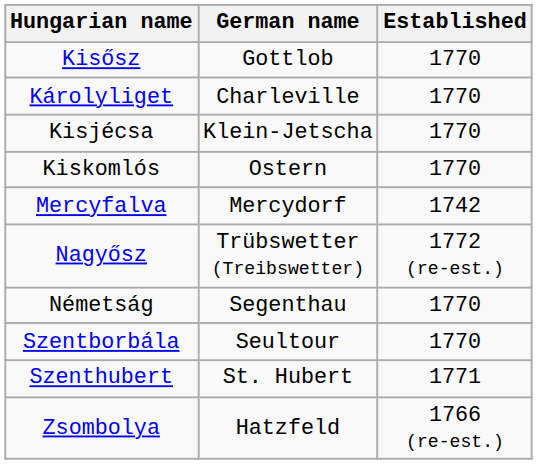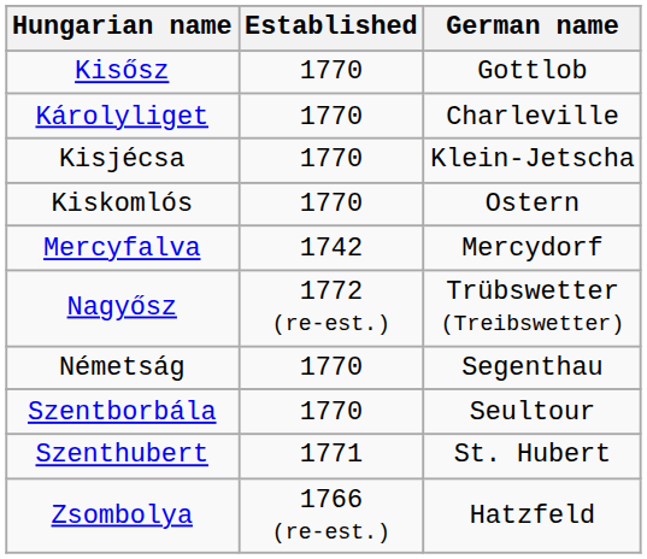columns swapped: German name <-> Established
